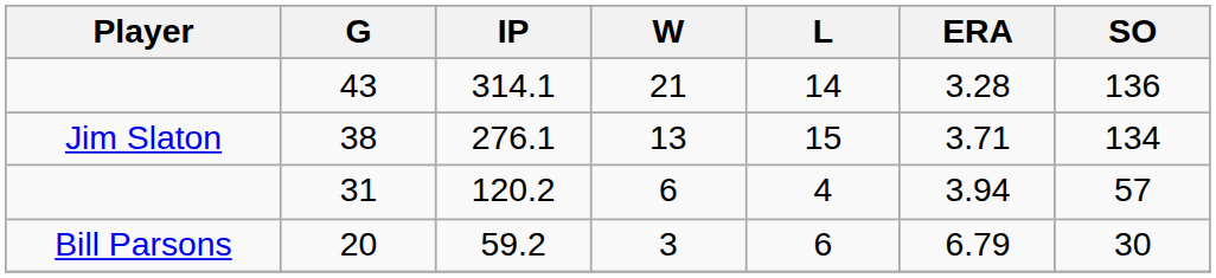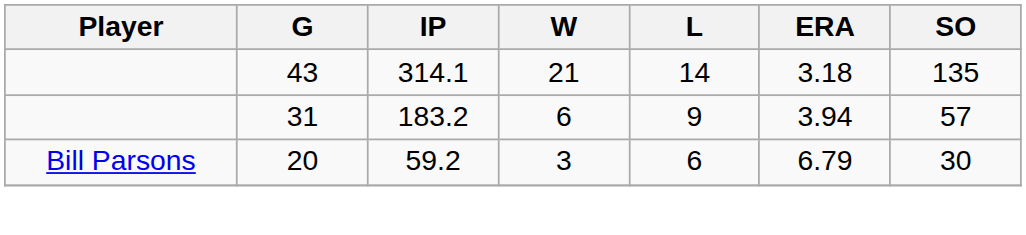43 | ERA: 3.28 -> 3.18
43 | SO: 136 -> 135
- row: Jim Slaton | 38 | 276.1 | 13 | 15 | 3.71 | 134
31 | IP: 120.2 -> 183.2
31 | L: 4 -> 9
